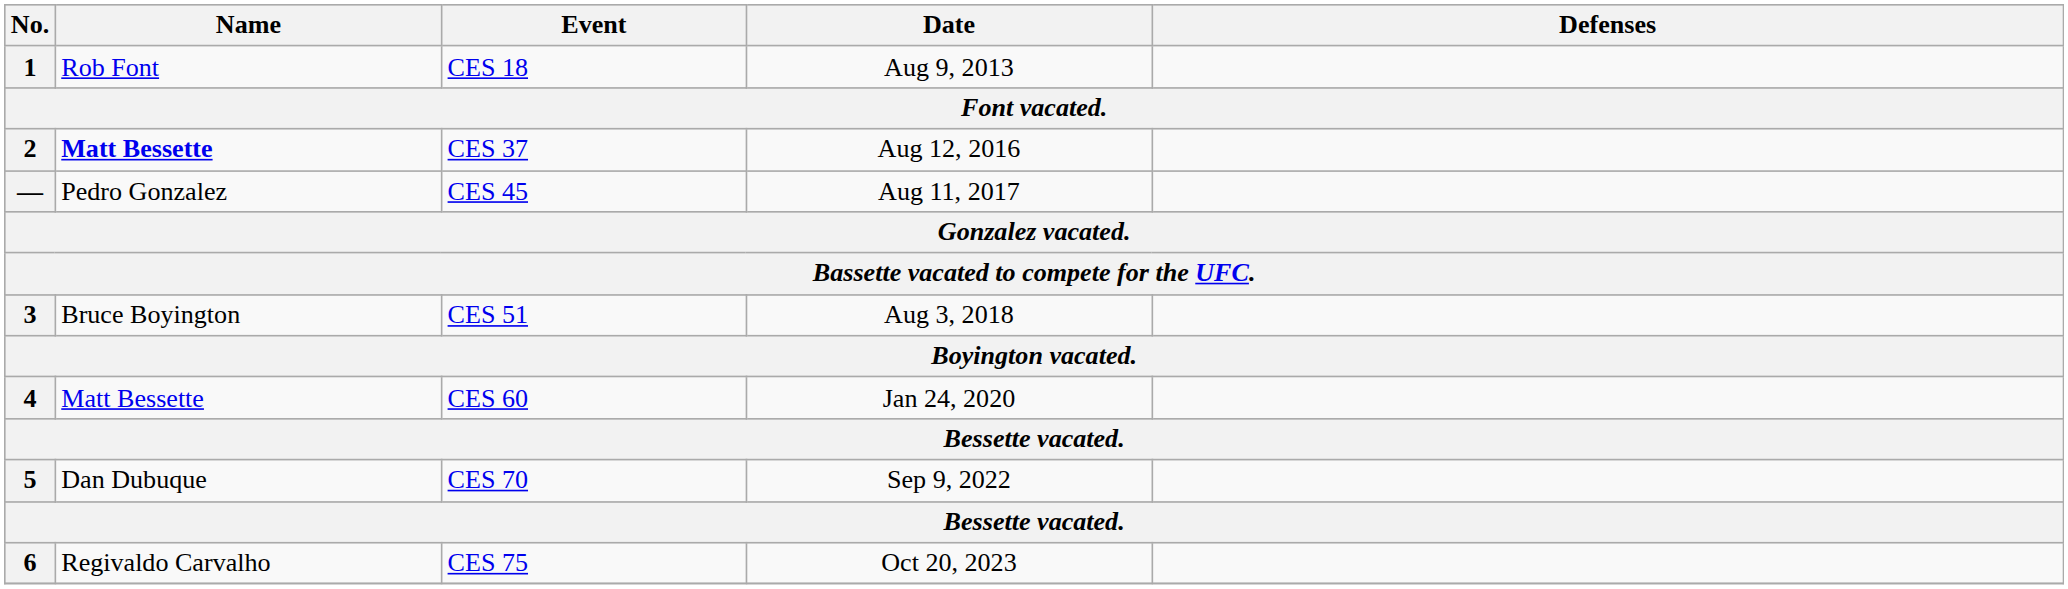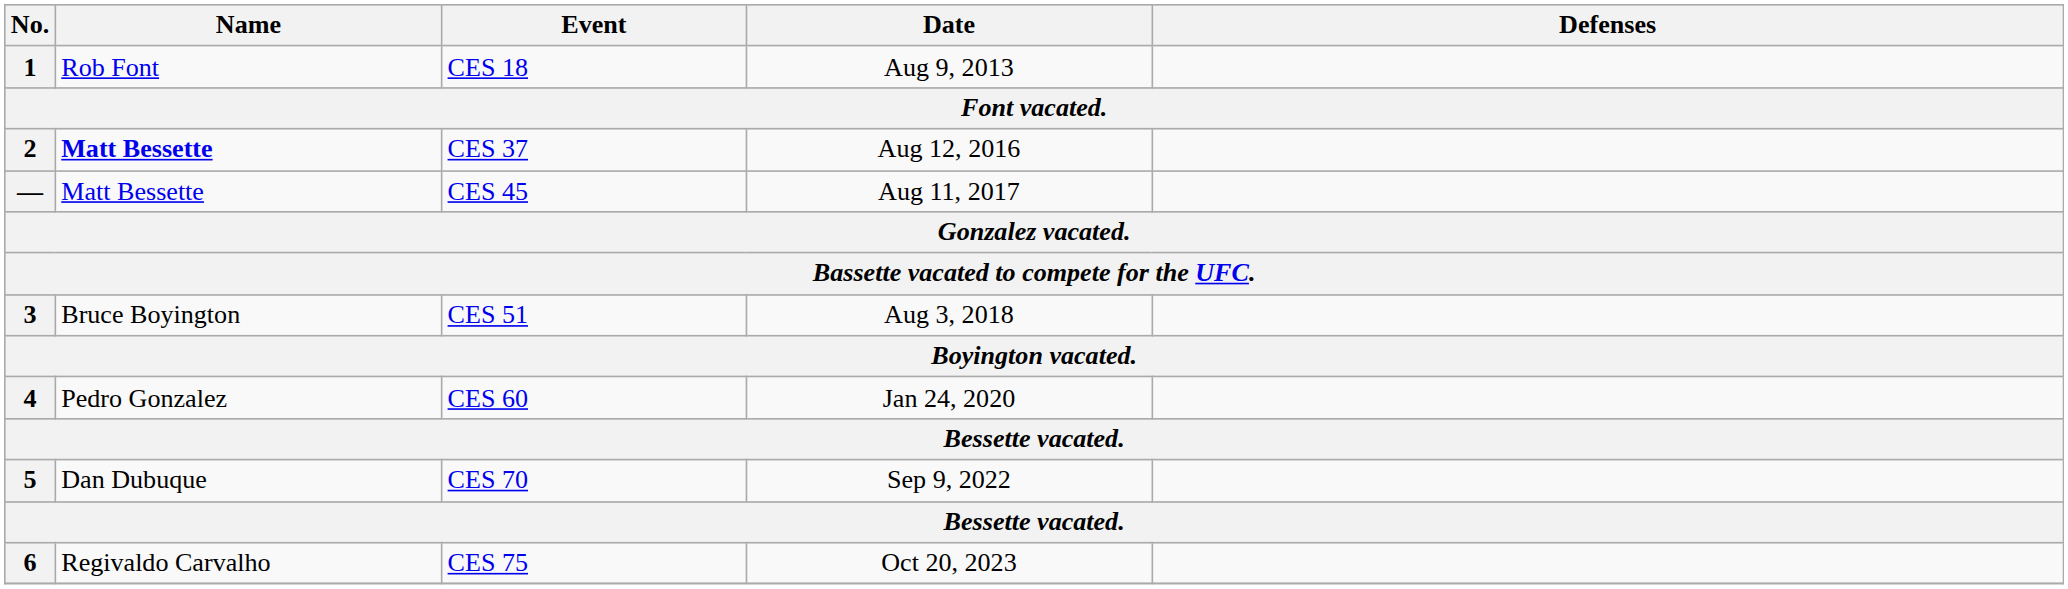— | Name: Pedro Gonzalez -> Matt Bessette
4 | Name: Matt Bessette -> Pedro Gonzalez
